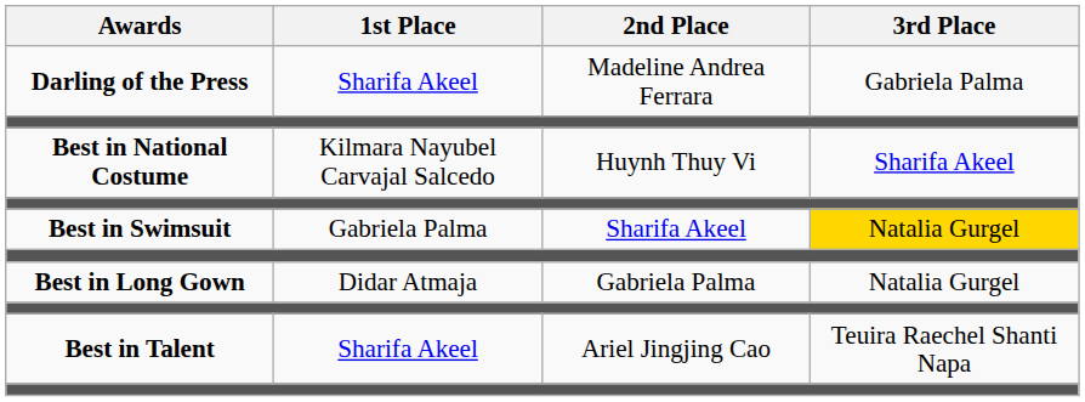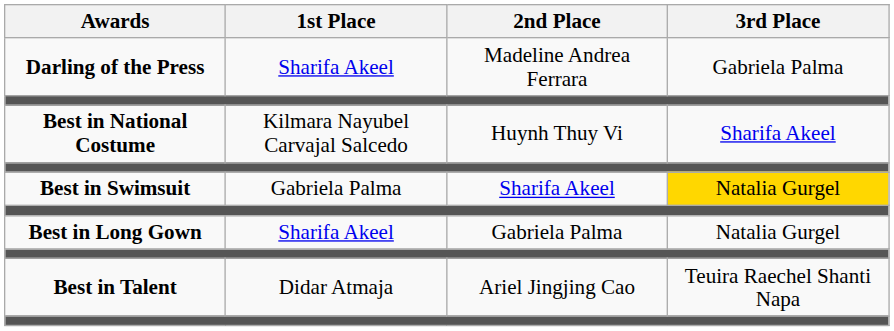Best in Long Gown | 1st Place: Didar Atmaja -> Sharifa Akeel
Best in Talent | 1st Place: Sharifa Akeel -> Didar Atmaja
